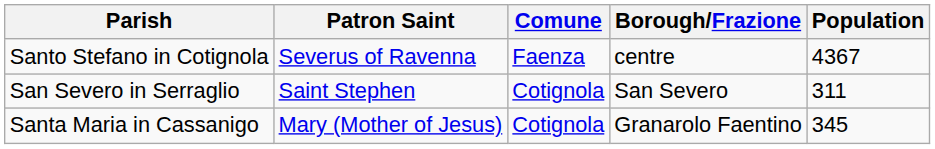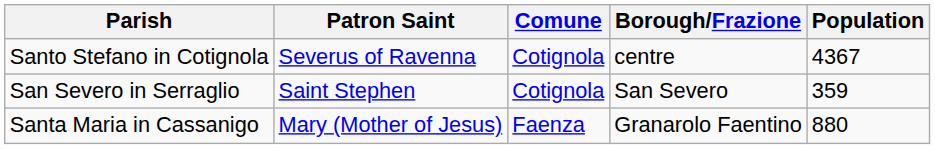Santo Stefano in Cotignola | Comune: Faenza -> Cotignola
San Severo in Serraglio | Population: 311 -> 359
Santa Maria in Cassanigo | Comune: Cotignola -> Faenza
Santa Maria in Cassanigo | Population: 345 -> 880
